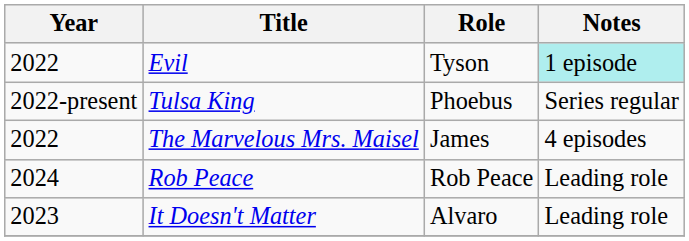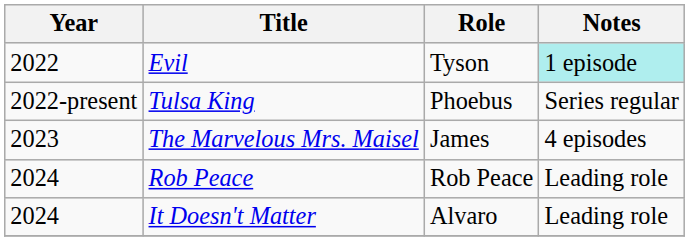The Marvelous Mrs. Maisel | Year: 2022 -> 2023
It Doesn't Matter | Year: 2023 -> 2024
